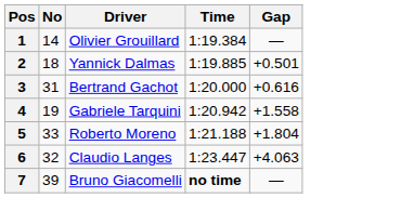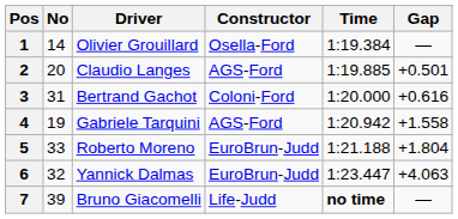+ column: Constructor | Osella-Ford | AGS-Ford | Coloni-Ford | AGS-Ford | EuroBrun-Judd | EuroBrun-Judd | Life-Judd
2 | No: 18 -> 20
2 | Driver: Yannick Dalmas -> Claudio Langes
6 | Driver: Claudio Langes -> Yannick Dalmas
